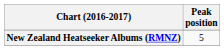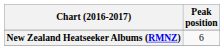New Zealand Heatseeker Albums (RMNZ) | Peak position: 5 -> 6
